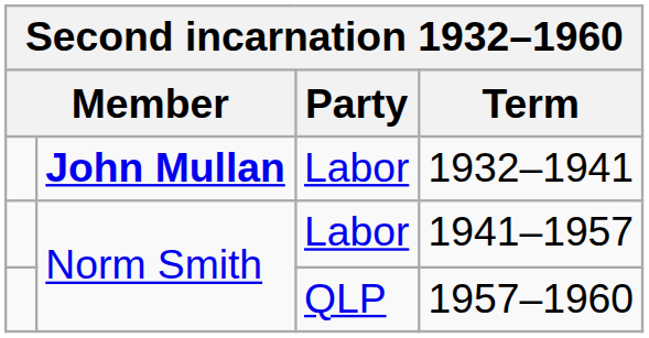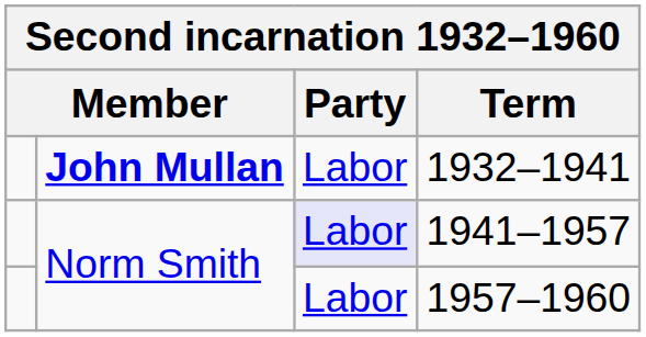1941–1957 | Party: no background -> lavender background
1957–1960 | Party: QLP -> Labor
